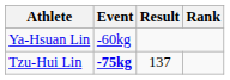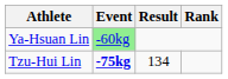Ya-Hsuan Lin | Event: no background -> lightgreen background
Tzu-Hui Lin | Result: 137 -> 134
